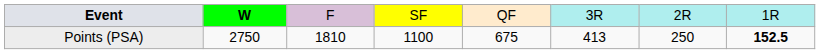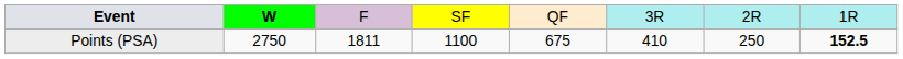Points (PSA) | column 3: 1810 -> 1811
Points (PSA) | column 6: 413 -> 410
